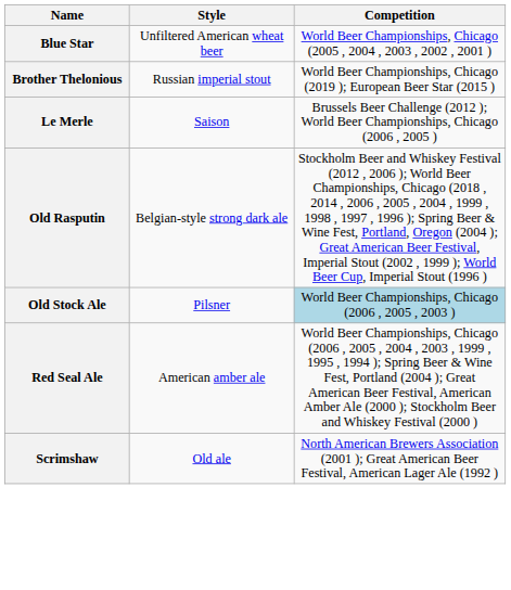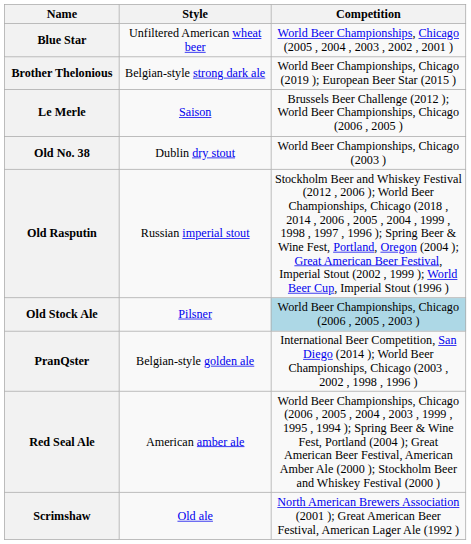Brother Thelonious | Style: Russian imperial stout -> Belgian-style strong dark ale
+ row: Old No. 38 | Dublin dry stout | World Beer Championships, Chicago (2003 )
Old Rasputin | Style: Belgian-style strong dark ale -> Russian imperial stout
+ row: PranQster | Belgian-style golden ale | International Beer Competition, San Diego (2014 ); World Beer Championships, Chicago (2003 , 2002 , 1998 , 1996 )
